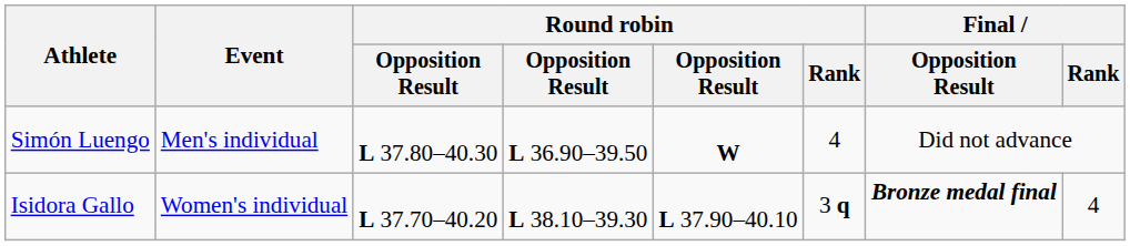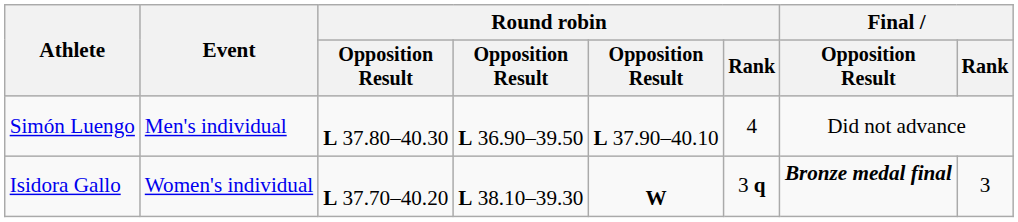Simón Luengo | column 5: W -> L 37.90–40.10
Isidora Gallo | column 5: L 37.90–40.10 -> W
Isidora Gallo | Final / Rank: 4 -> 3
